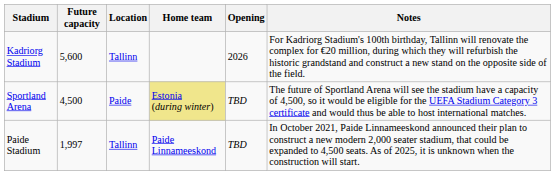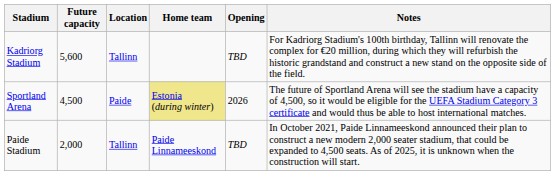Kadriorg Stadium | Opening: 2026 -> TBD
Sportland Arena | Opening: TBD -> 2026
Paide Stadium | Future capacity: 1,997 -> 2,000
